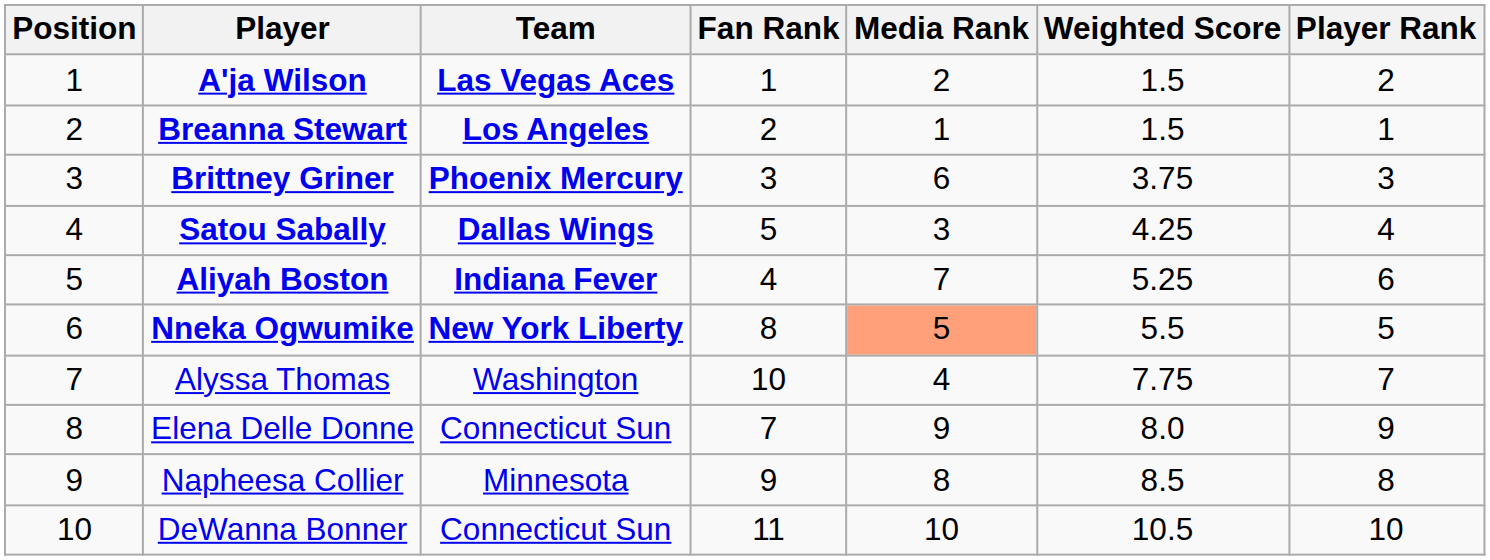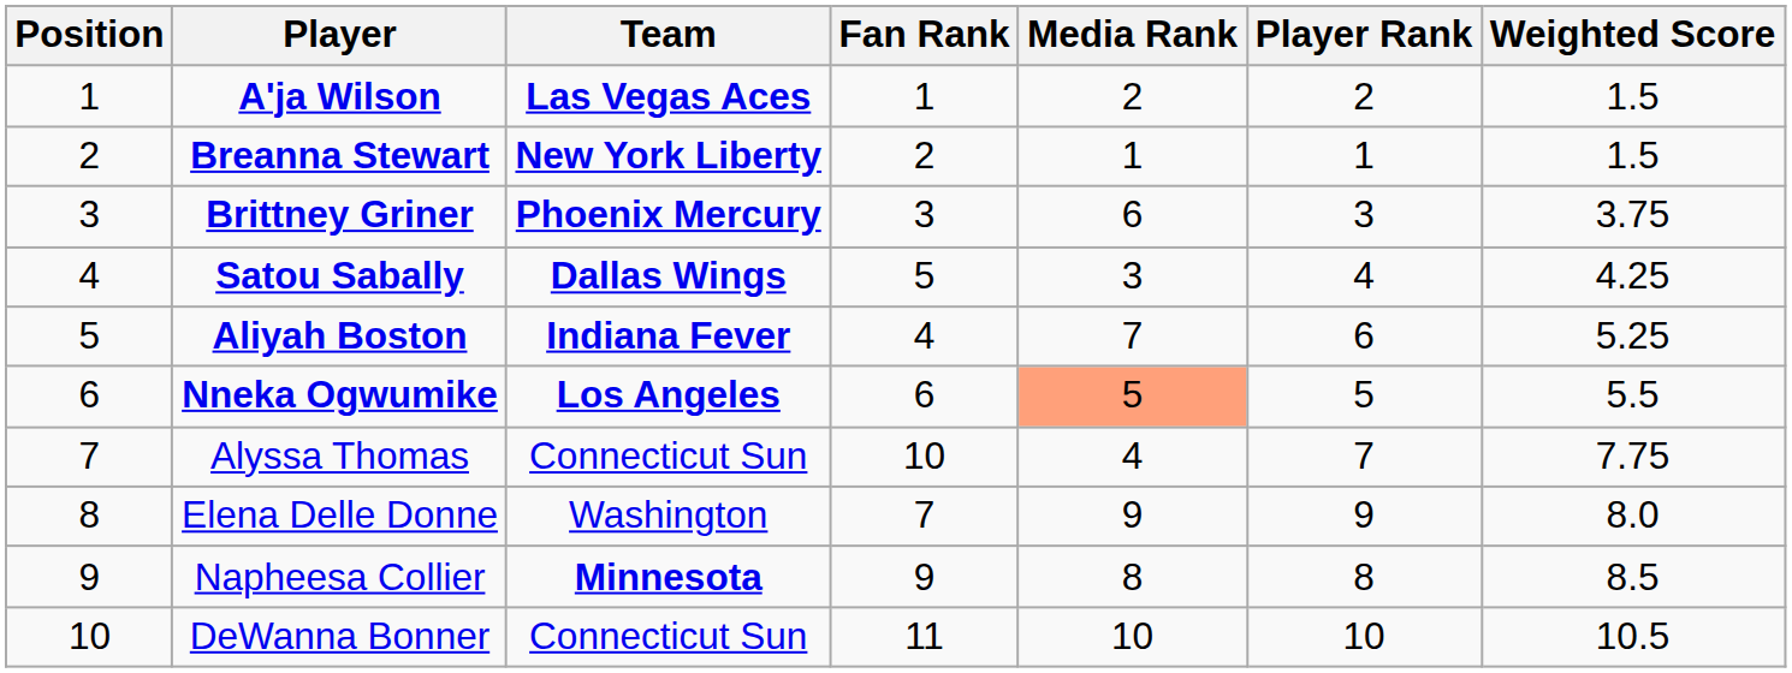columns swapped: Player Rank <-> Weighted Score
Breanna Stewart | Team: Los Angeles -> New York Liberty
Nneka Ogwumike | Team: New York Liberty -> Los Angeles
Nneka Ogwumike | Fan Rank: 8 -> 6
Alyssa Thomas | Team: Washington -> Connecticut Sun
Elena Delle Donne | Team: Connecticut Sun -> Washington
Napheesa Collier | Team: normal -> bold
